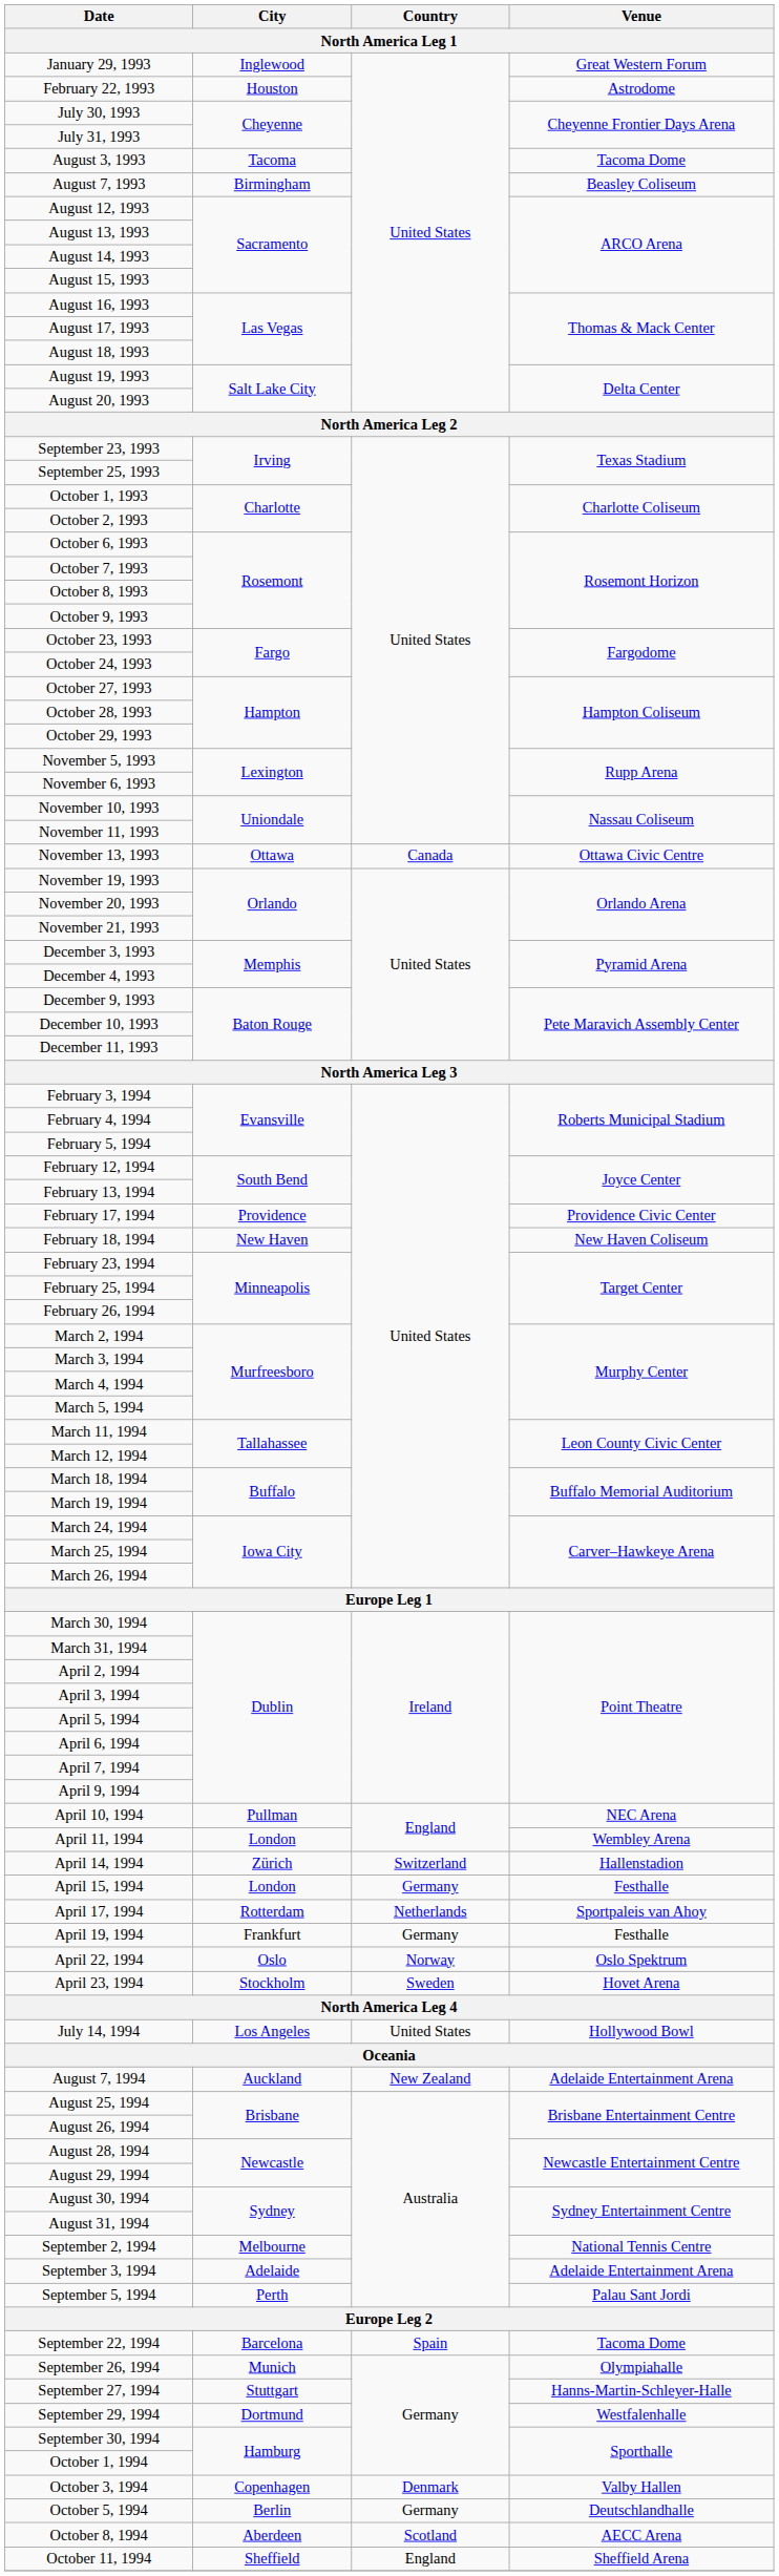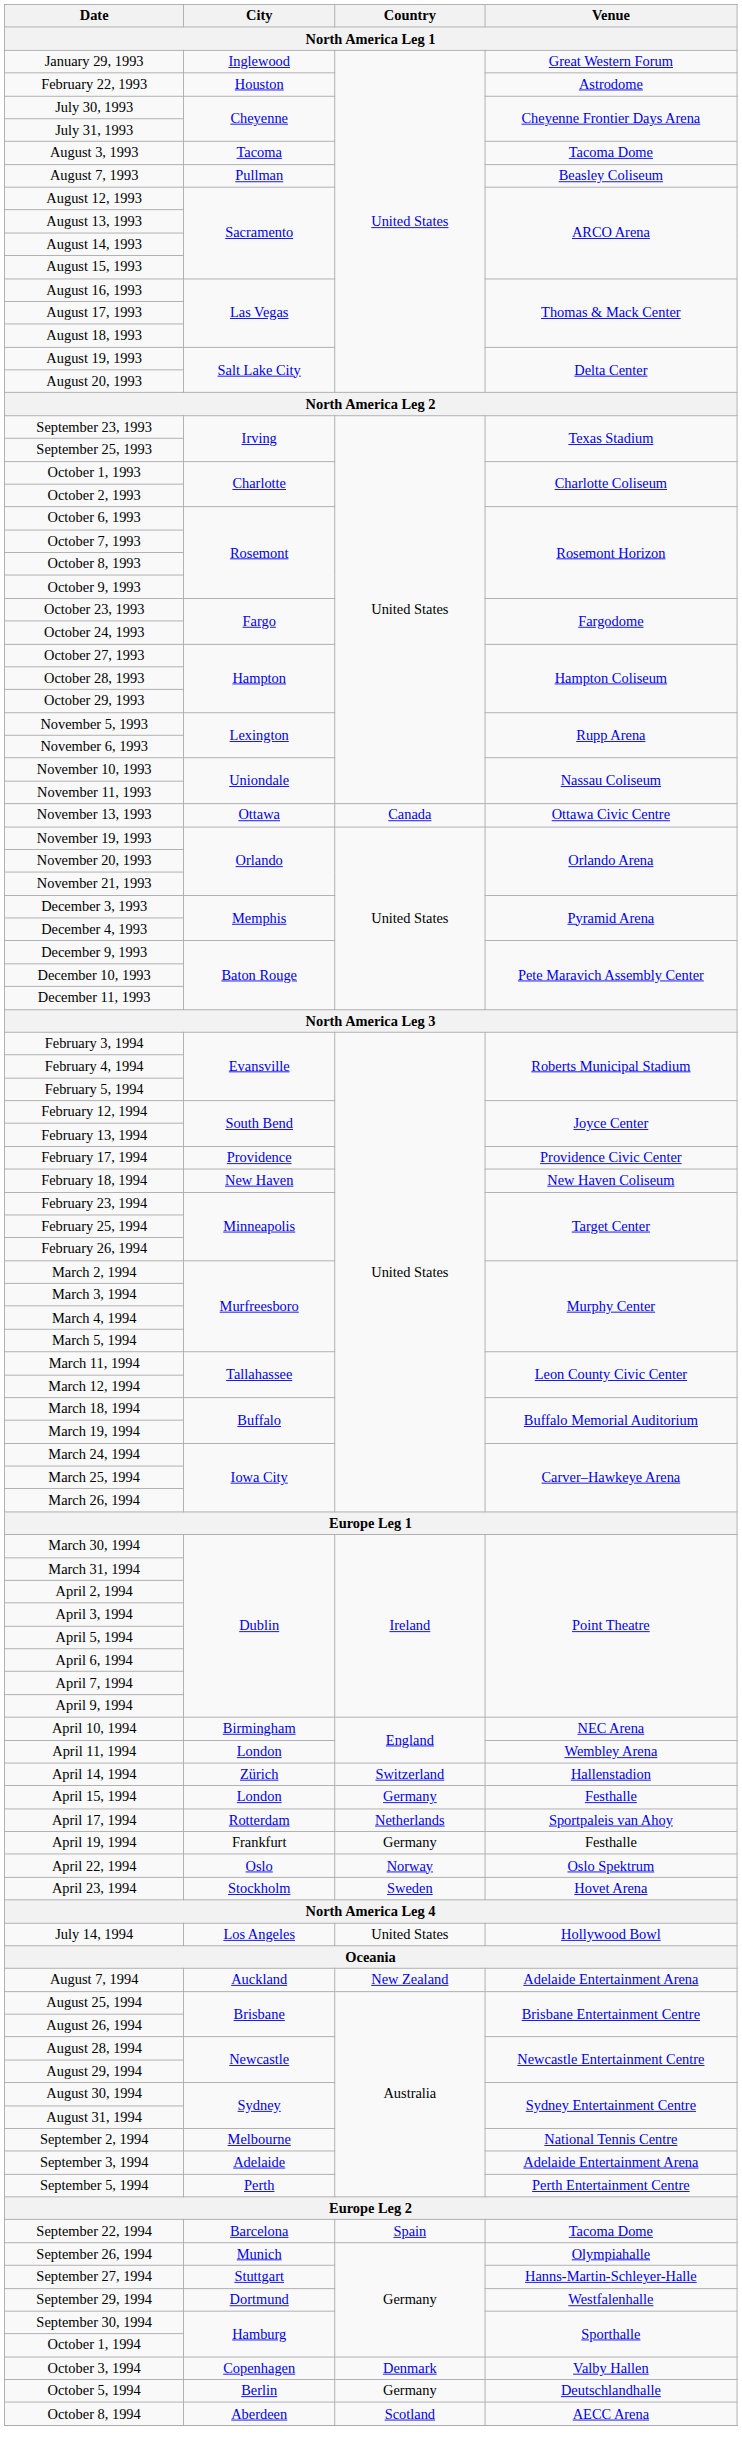August 7, 1993 | City: Birmingham -> Pullman
April 10, 1994 | City: Pullman -> Birmingham
September 5, 1994 | Venue: Palau Sant Jordi -> Perth Entertainment Centre
- row: October 11, 1994 | Sheffield | England | Sheffield Arena
